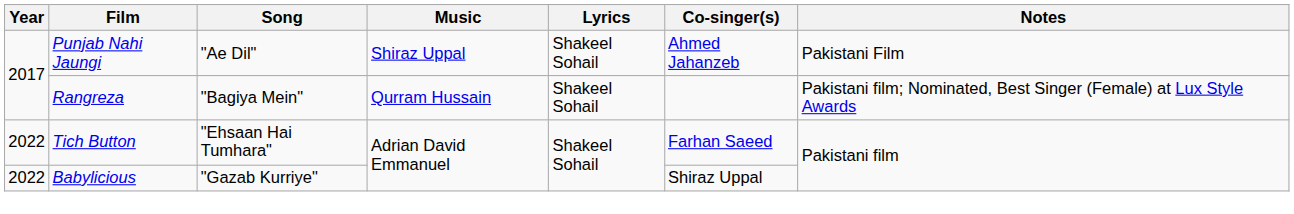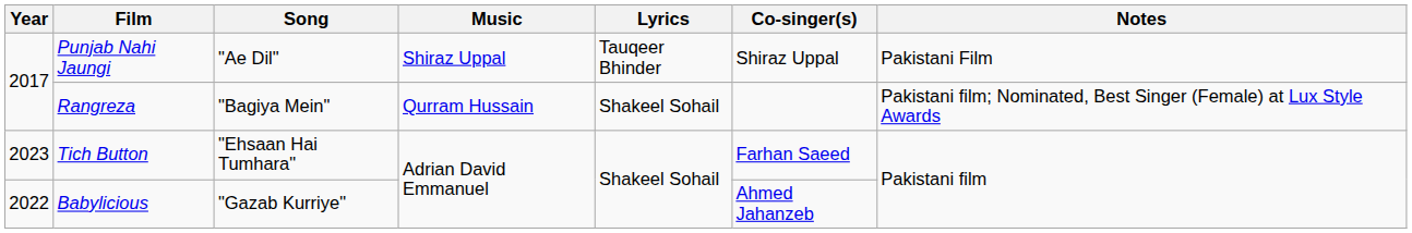Punjab Nahi Jaungi | Lyrics: Shakeel Sohail -> Tauqeer Bhinder
Punjab Nahi Jaungi | Co-singer(s): Ahmed Jahanzeb -> Shiraz Uppal
Tich Button | Year: 2022 -> 2023
Babylicious | Co-singer(s): Shiraz Uppal -> Ahmed Jahanzeb
